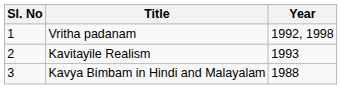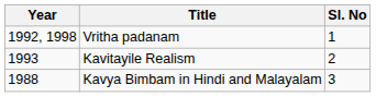columns swapped: Sl. No <-> Year
